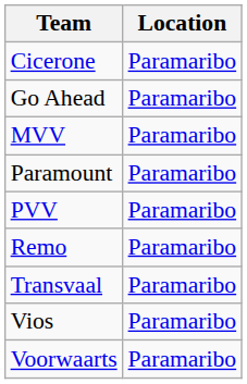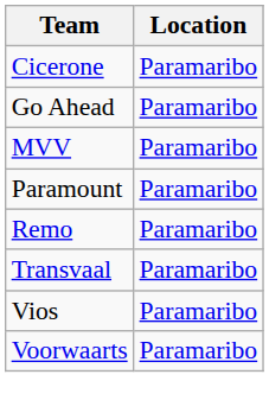- row: PVV | Paramaribo
